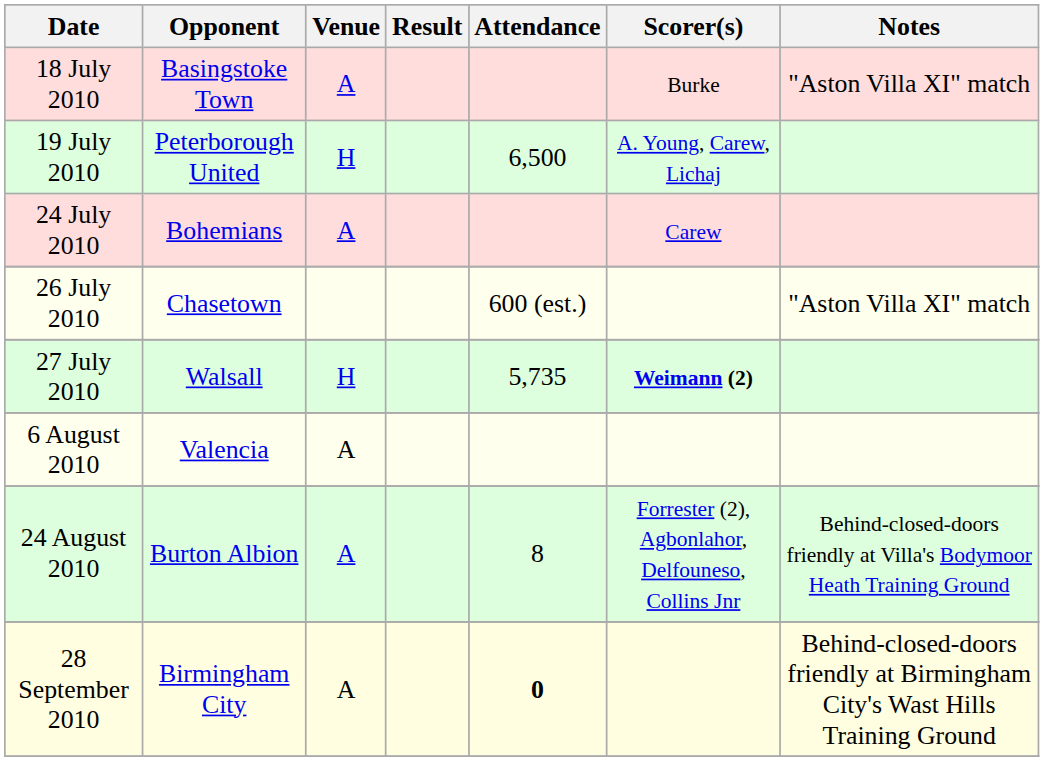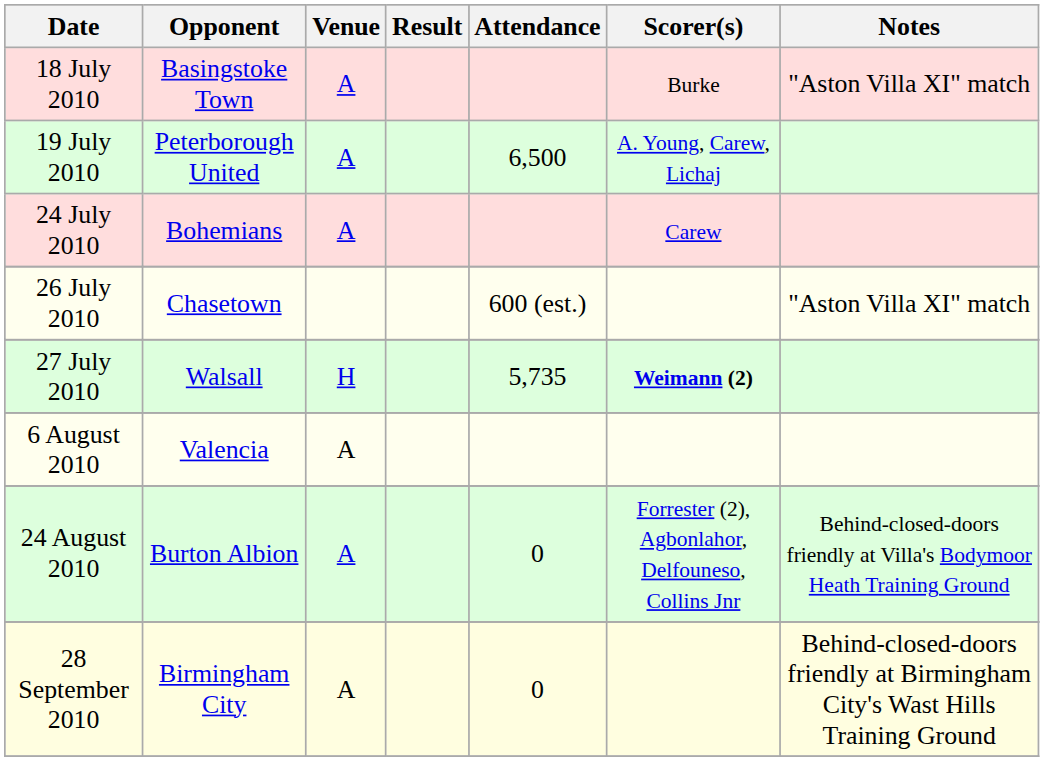19 July 2010 | Venue: H -> A
24 August 2010 | Attendance: 8 -> 0
28 September 2010 | Attendance: bold -> normal
